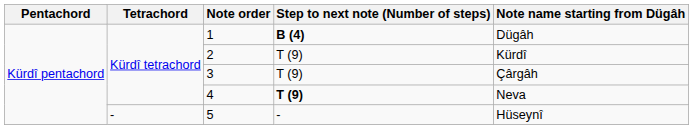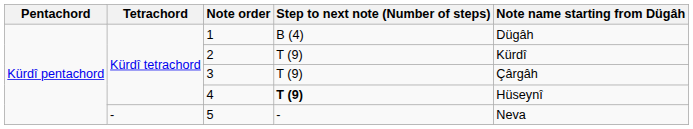1 | Step to next note (Number of steps): bold -> normal
4 | Note name starting from Dügâh: Neva -> Hüseynî
5 | Note name starting from Dügâh: Hüseynî -> Neva
